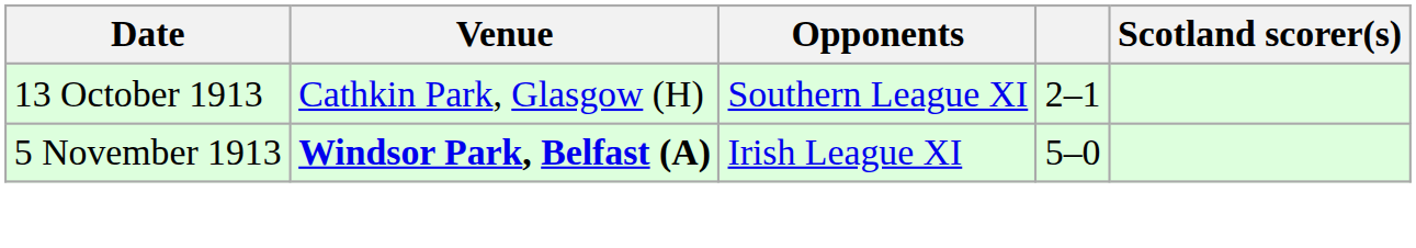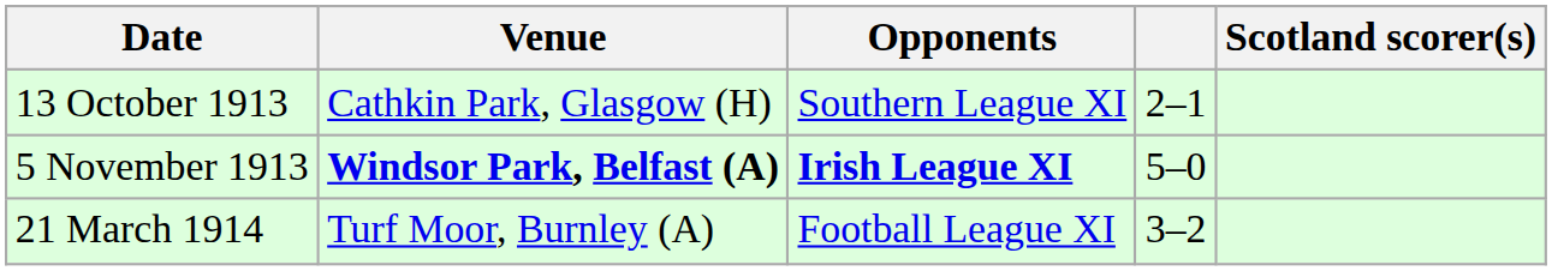5 November 1913 | Opponents: normal -> bold
+ row: 21 March 1914 | Turf Moor, Burnley (A) | Football League XI | 3–2
